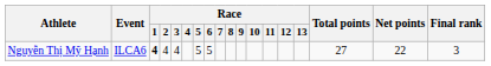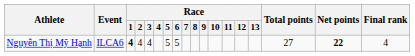Nguyễn Thị Mỹ Hạnh | Net points: normal -> bold
Nguyễn Thị Mỹ Hạnh | Final rank: 3 -> 4
